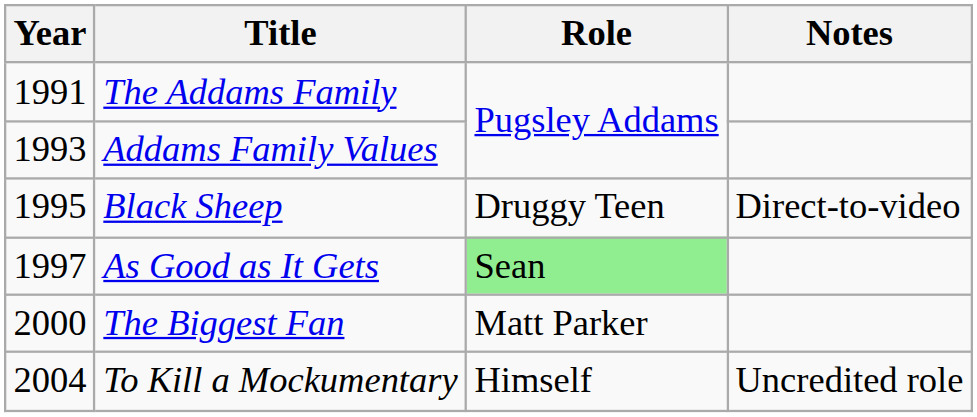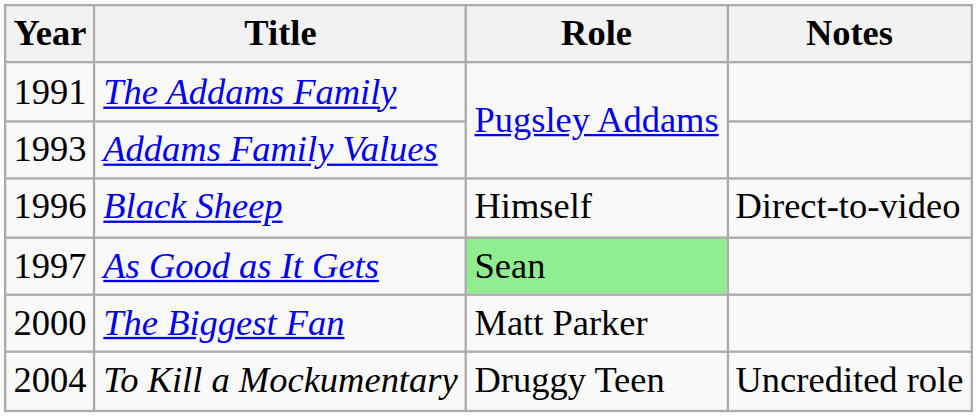Black Sheep | Year: 1995 -> 1996
Black Sheep | Role: Druggy Teen -> Himself
To Kill a Mockumentary | Role: Himself -> Druggy Teen
